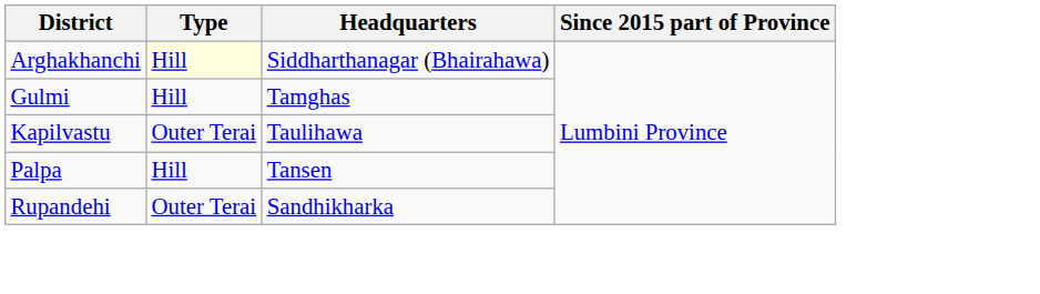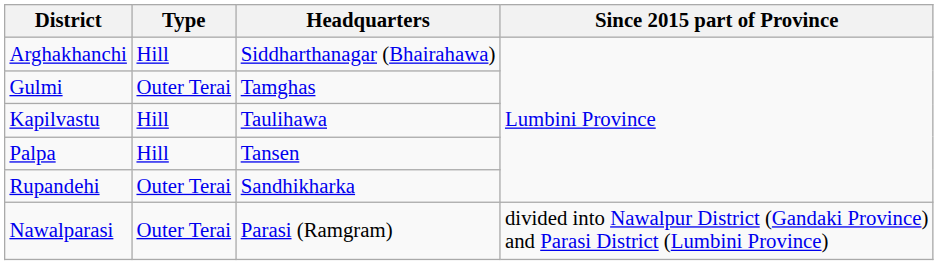Arghakhanchi | Type: lightyellow background -> no background
Gulmi | Type: Hill -> Outer Terai
Kapilvastu | Type: Outer Terai -> Hill
+ row: Nawalparasi | Outer Terai | Parasi (Ramgram) | divided into Nawalpur District (Gandaki Province) and Parasi District (Lumbini Province)
